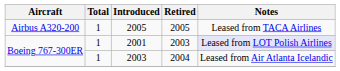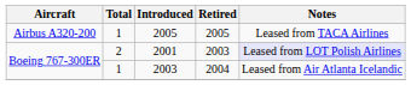2001 | Total: 1 -> 2
